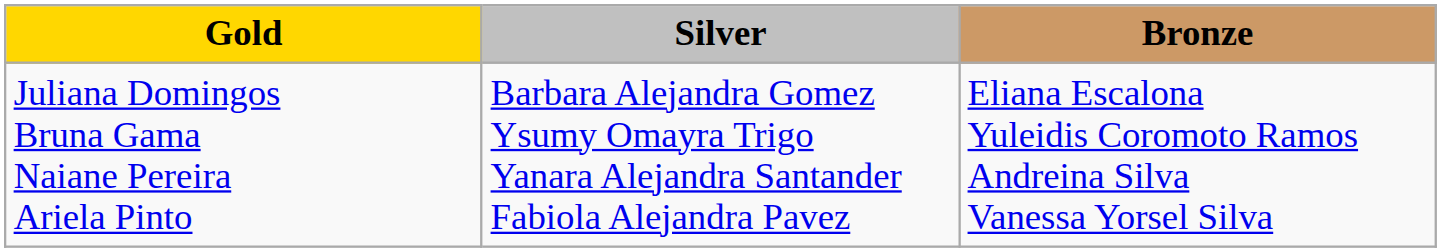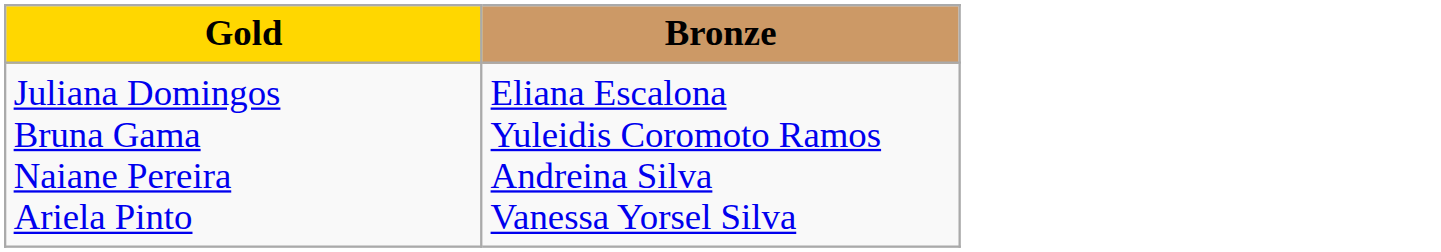- column: Silver | Barbara Alejandra Gomez Ysumy Omayra Trigo Yanara Alejandra Santander Fabiola Alejandra Pavez
